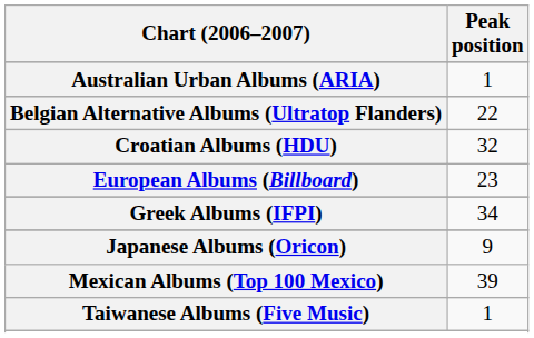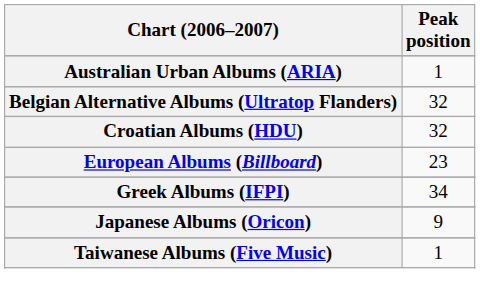Belgian Alternative Albums (Ultratop Flanders) | Peak position: 22 -> 32
- row: Mexican Albums (Top 100 Mexico) | 39
